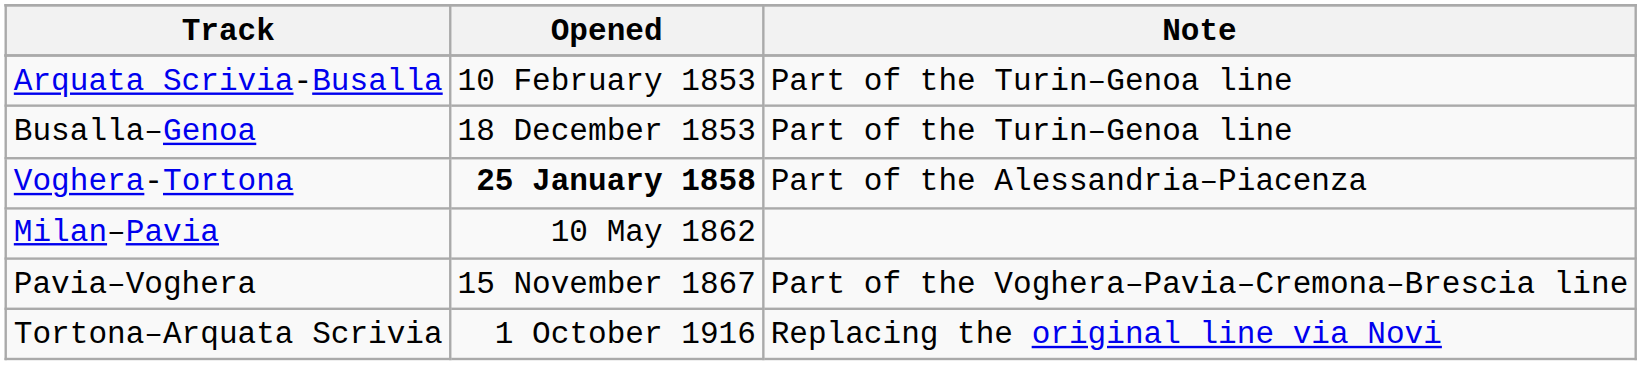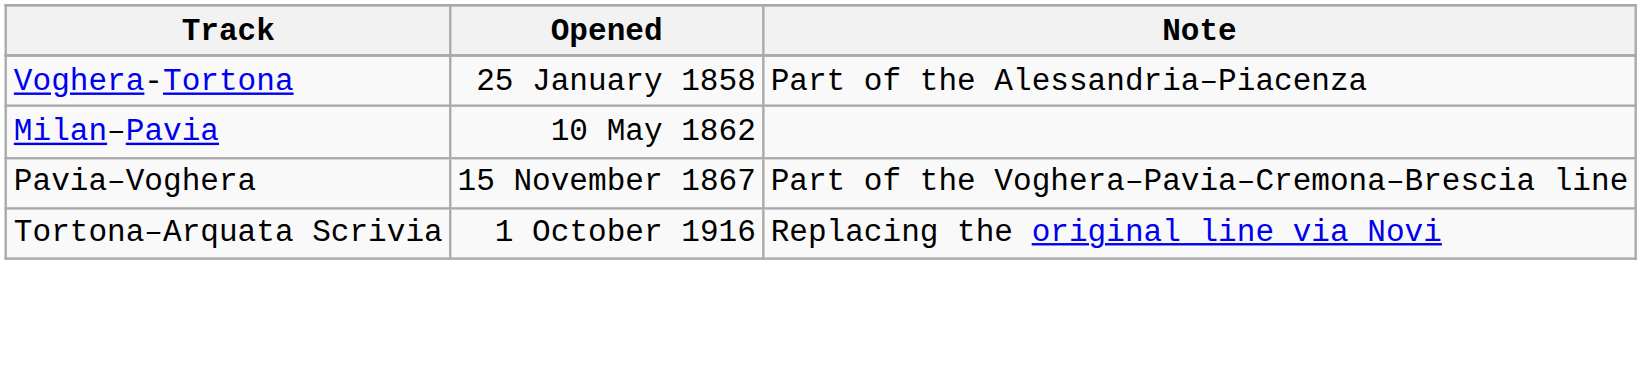- row: Arquata Scrivia-Busalla | 10 February 1853 | Part of the Turin–Genoa line
- row: Busalla–Genoa | 18 December 1853 | Part of the Turin–Genoa line
Voghera-Tortona | Opened: bold -> normal
